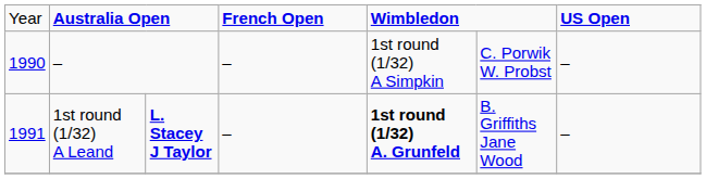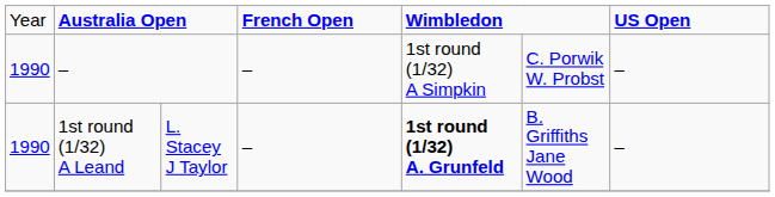1st round (1/32) A Leand | column 1: 1991 -> 1990
1st round (1/32) A Leand | column 3: bold -> normal
